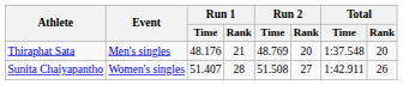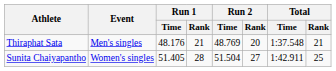Thiraphat Sata | Total / Rank: 20 -> 21
Sunita Chaiyapantho | Run 1 / Time: 51.407 -> 51.405
Sunita Chaiyapantho | Run 2 / Time: 51.508 -> 51.504
Sunita Chaiyapantho | Total / Rank: 26 -> 25
